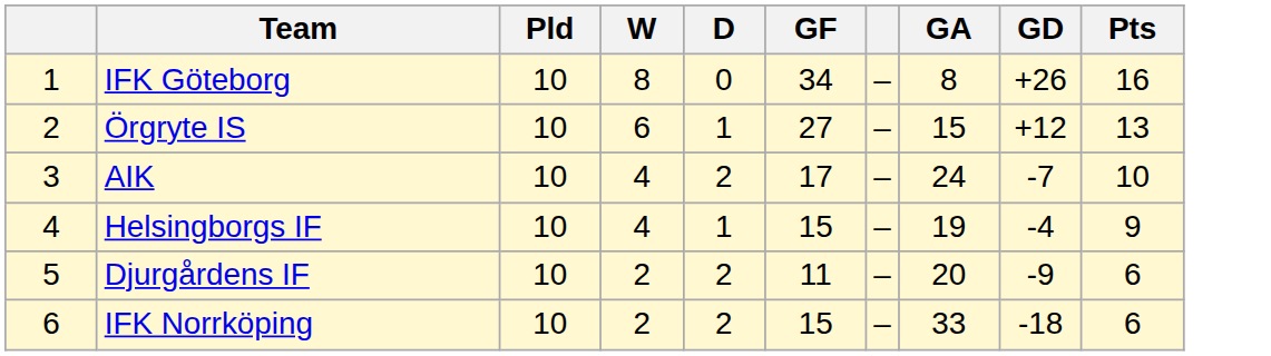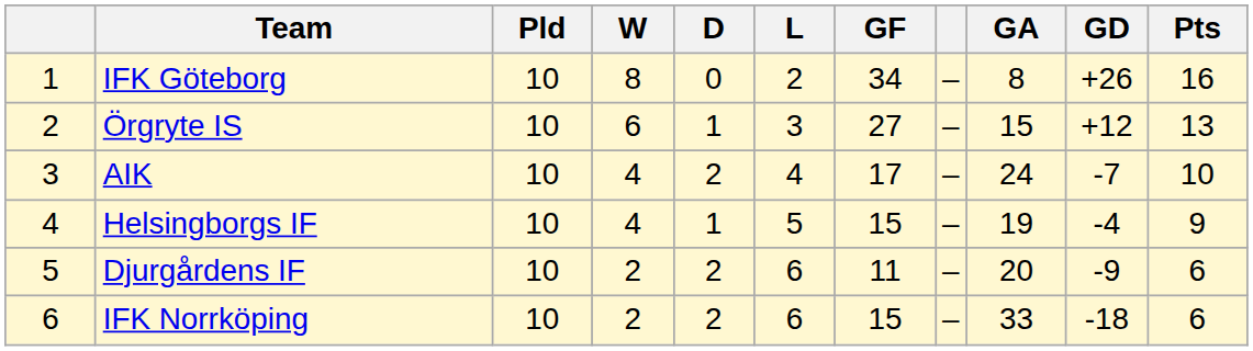+ column: L | 2 | 3 | 4 | 5 | 6 | 6
